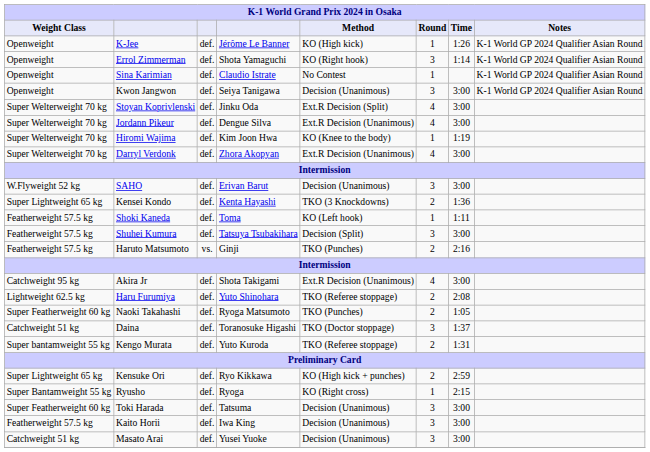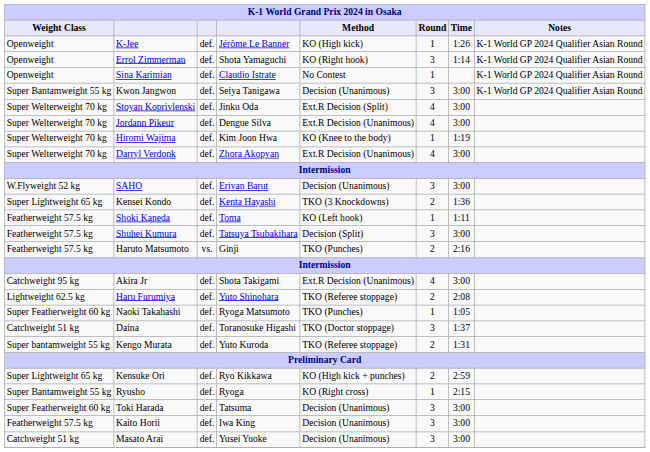Kwon Jangwon | Weight Class: Openweight -> Super Bantamweight 55 kg
Naoki Takahashi | Round: 2 -> 1
